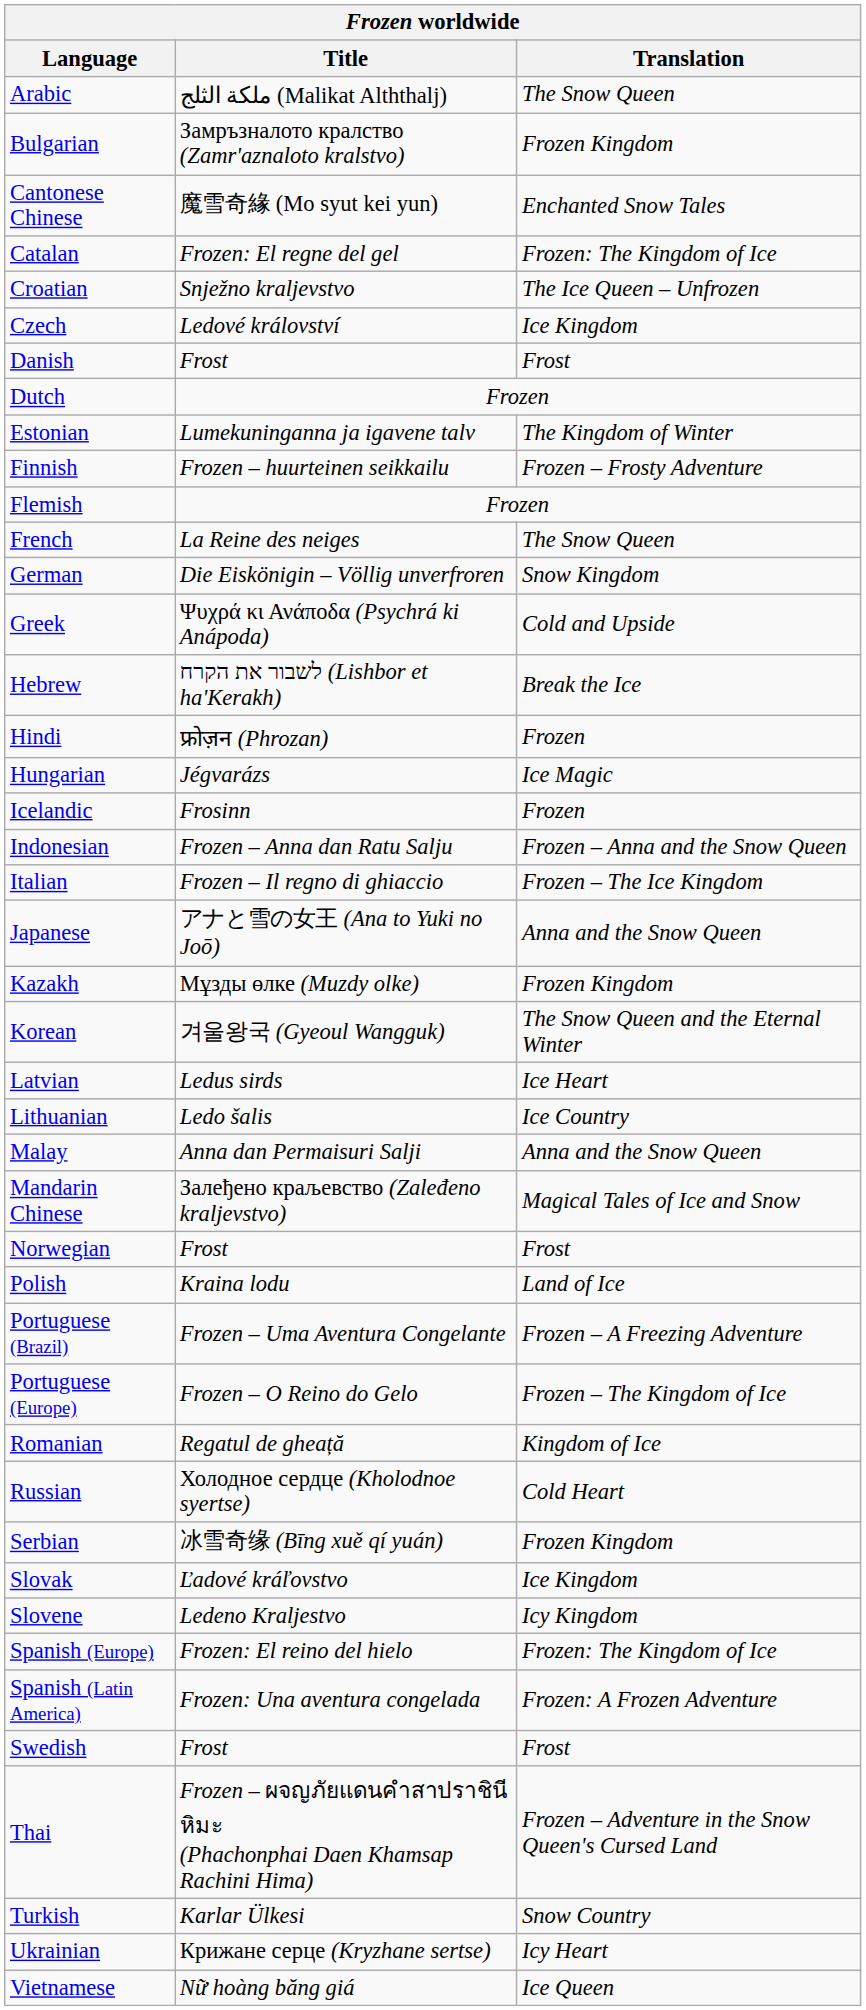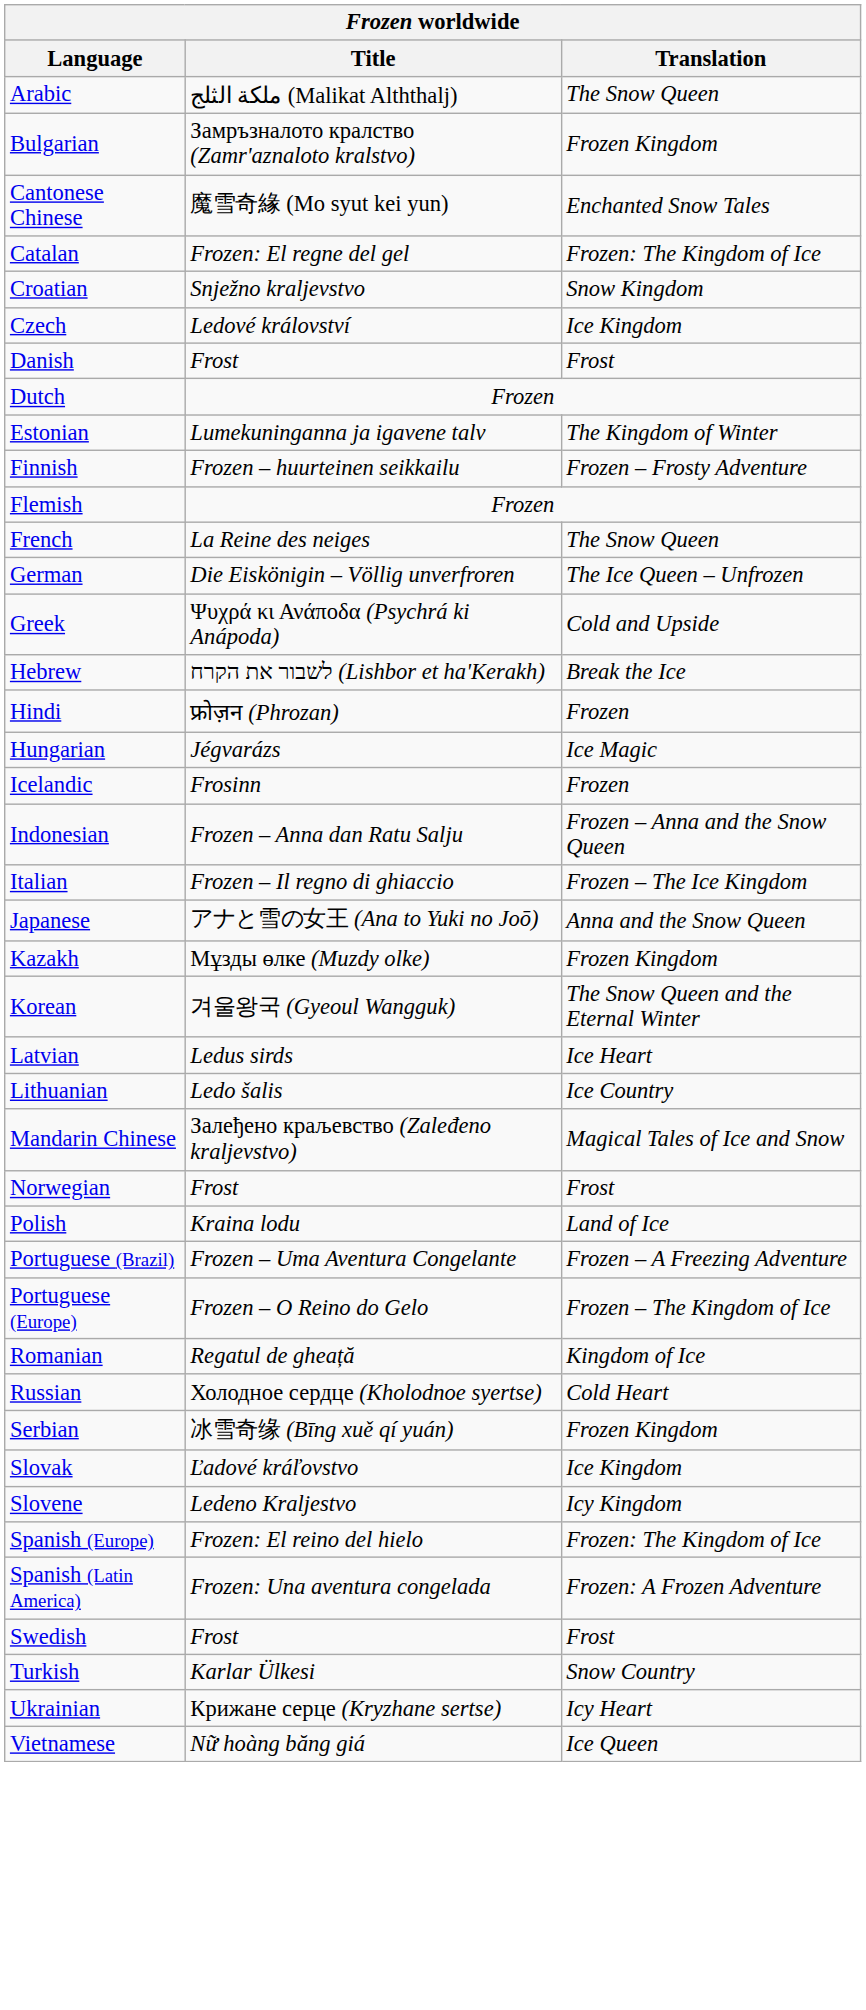Croatian | Translation: The Ice Queen – Unfrozen -> Snow Kingdom
German | Translation: Snow Kingdom -> The Ice Queen – Unfrozen
- row: Malay | Anna dan Permaisuri Salji | Anna and the Snow Queen
- row: Thai | Frozen – ผจญภัยแดนคำสาปราชินีหิมะ (Phachonphai Daen Khamsap Rachini Hima) | Frozen – Adventure in the Snow Queen's Cursed Land
